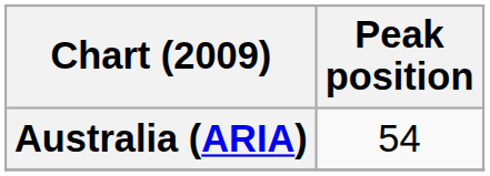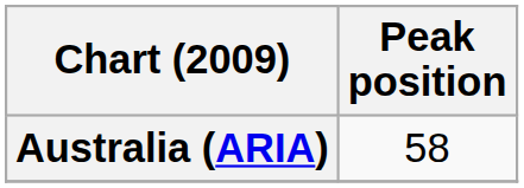Australia (ARIA) | Peak position: 54 -> 58
